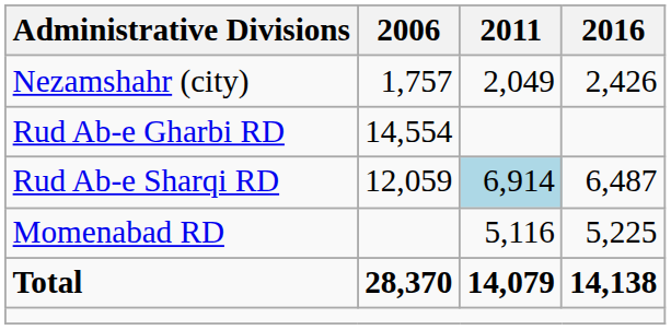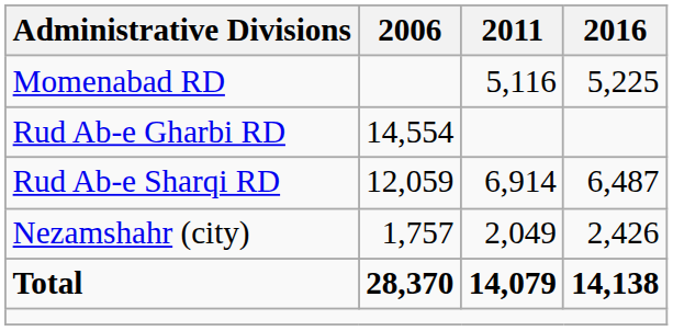rows swapped: Momenabad RD <-> Nezamshahr (city)
Rud Ab-e Sharqi RD | 2011: lightblue background -> no background
